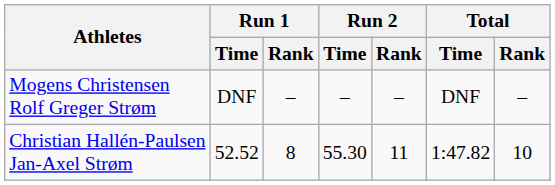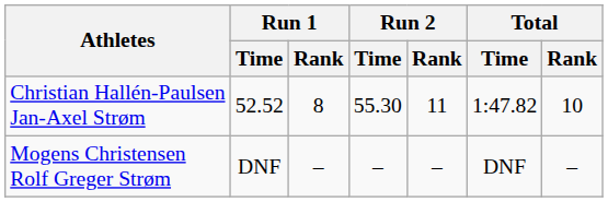rows swapped: Christian Hallén-Paulsen Jan-Axel Strøm <-> Mogens Christensen Rolf Greger Strøm
